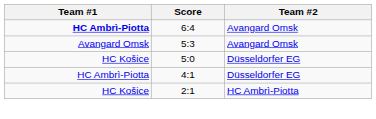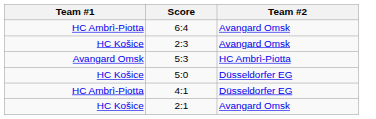6:4 | Team #1: bold -> normal
+ row: HC Košice | 2:3 | Avangard Omsk
5:3 | Team #2: Avangard Omsk -> HC Ambrì-Piotta
2:1 | Team #2: HC Ambrì-Piotta -> Avangard Omsk
